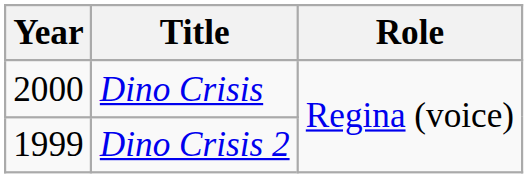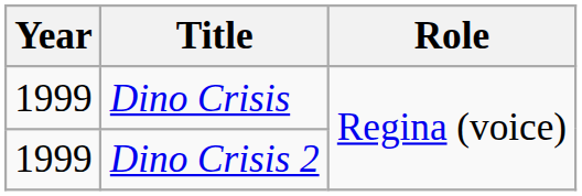Dino Crisis | Year: 2000 -> 1999
